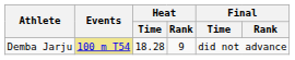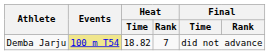Demba Jarju | Heat / Time: 18.28 -> 18.82
Demba Jarju | Heat / Rank: 9 -> 7
